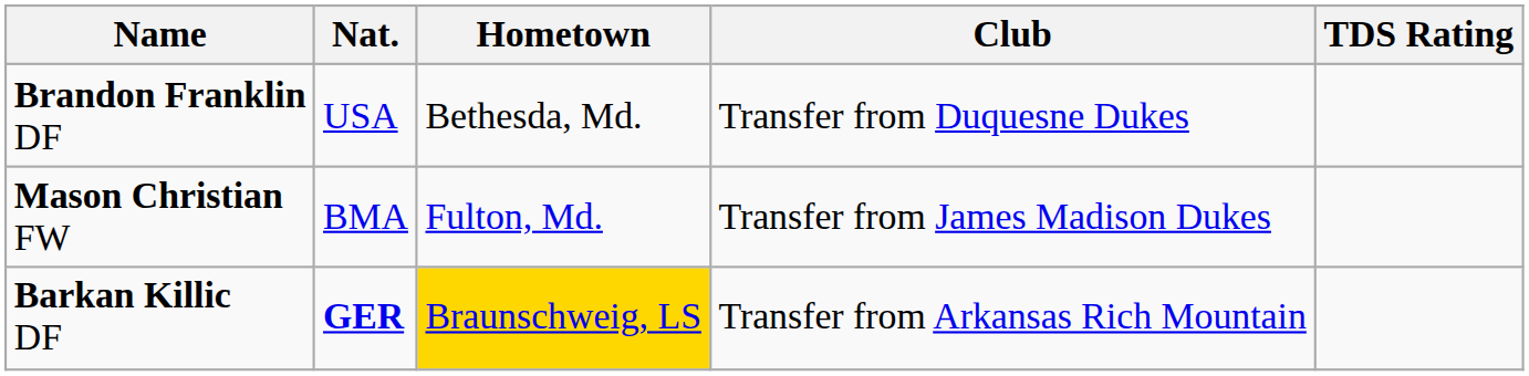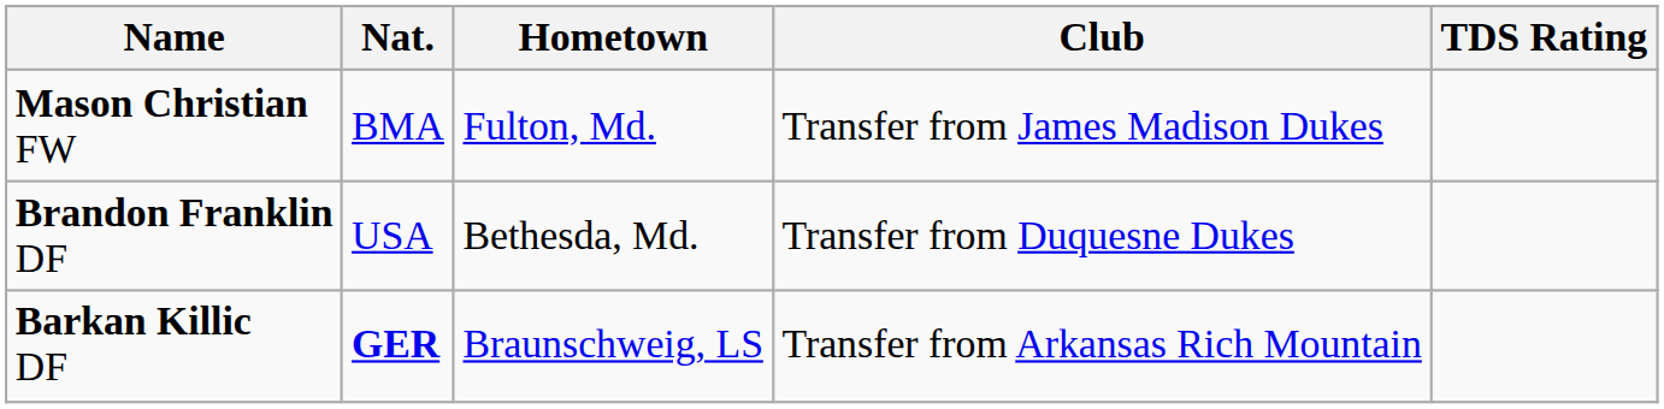rows swapped: Mason Christian FW <-> Brandon Franklin DF
Barkan Killic DF | Hometown: gold background -> no background
